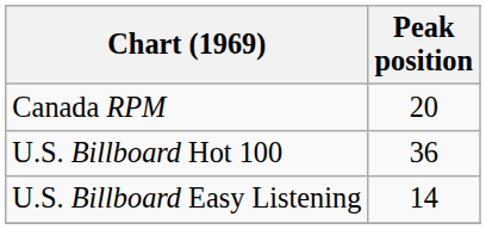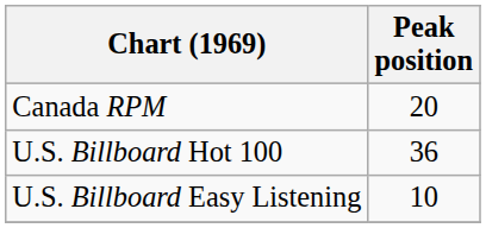U.S. Billboard Easy Listening | Peak position: 14 -> 10
